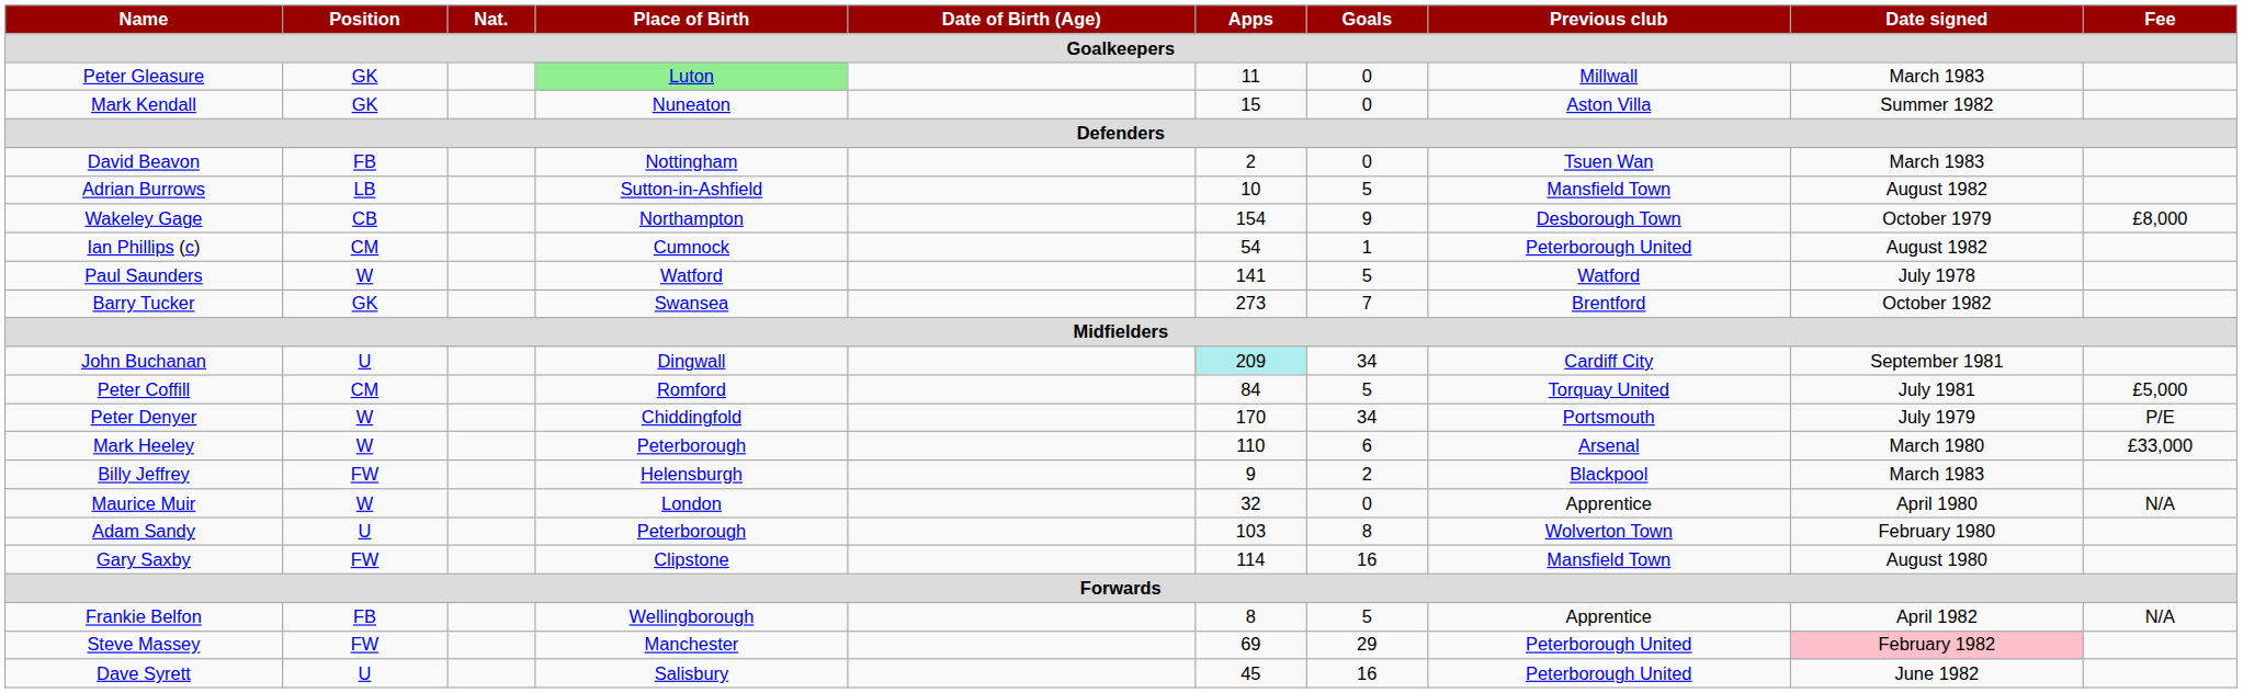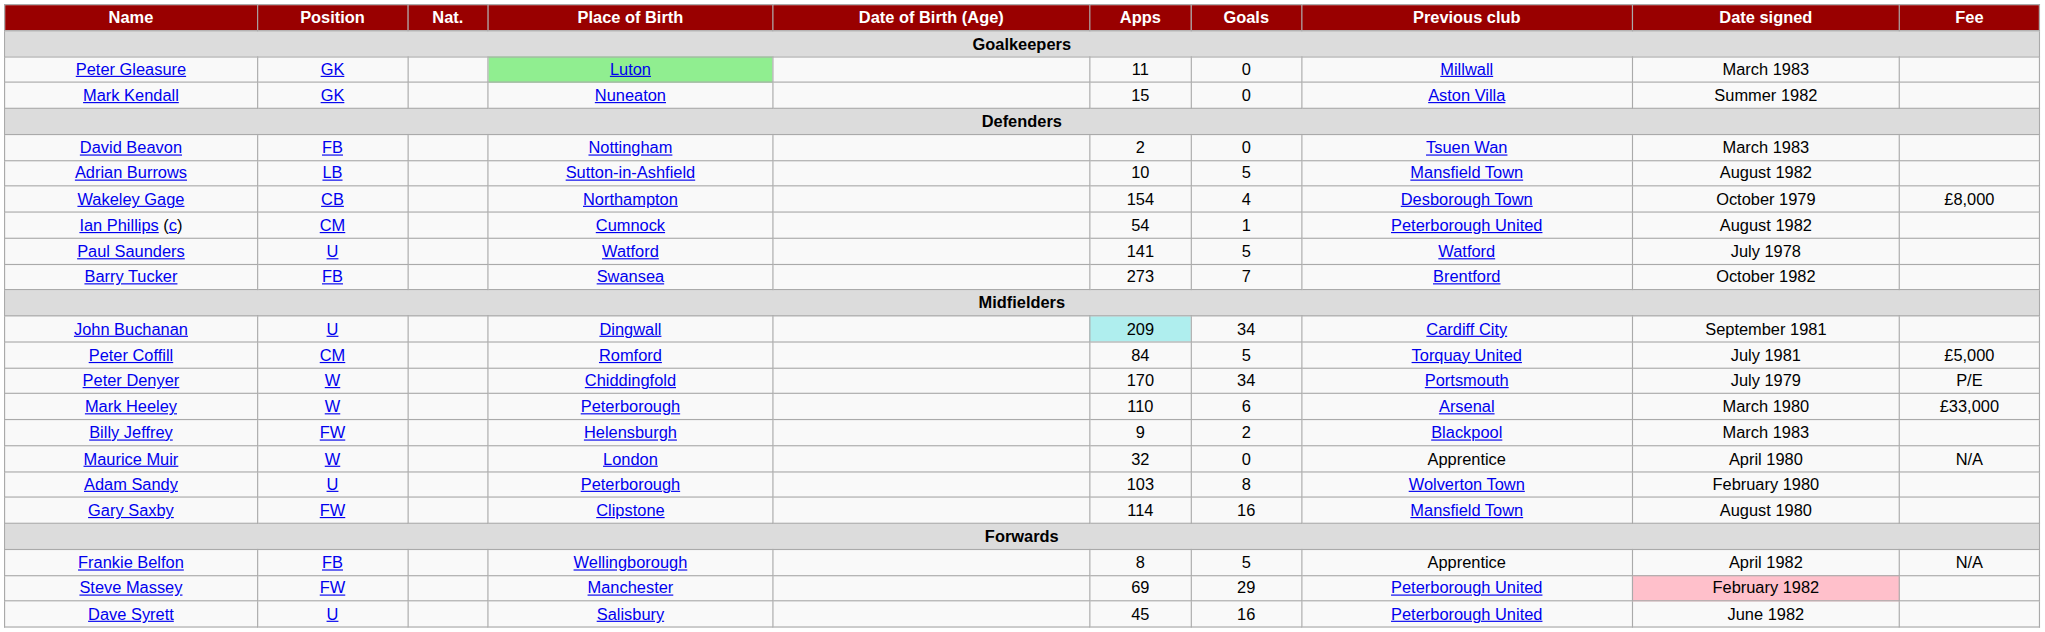Wakeley Gage | Goals: 9 -> 4
Paul Saunders | Position: W -> U
Barry Tucker | Position: GK -> FB
